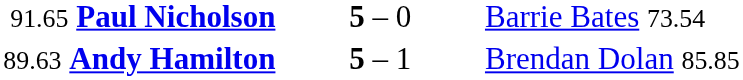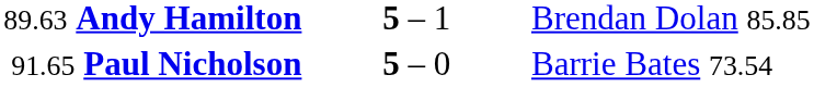rows swapped: 91.65 Paul Nicholson <-> 89.63 Andy Hamilton
